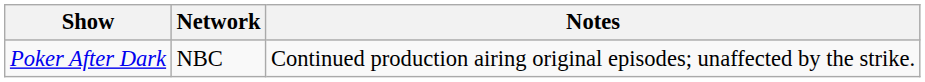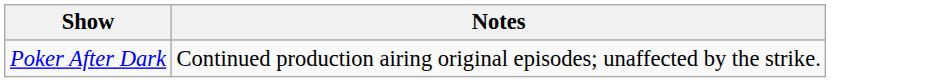- column: Network | NBC
